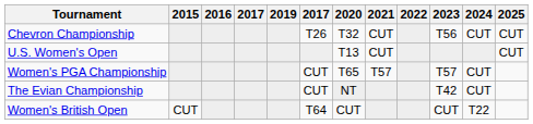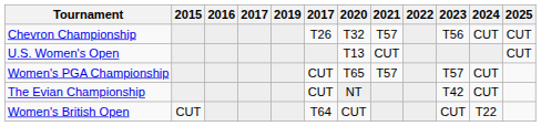Chevron Championship | 2021: CUT -> T57
